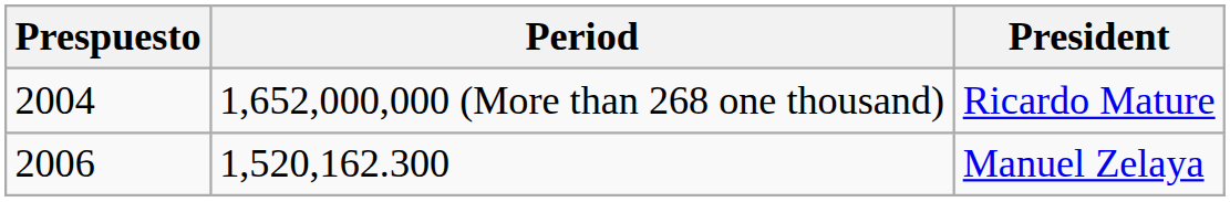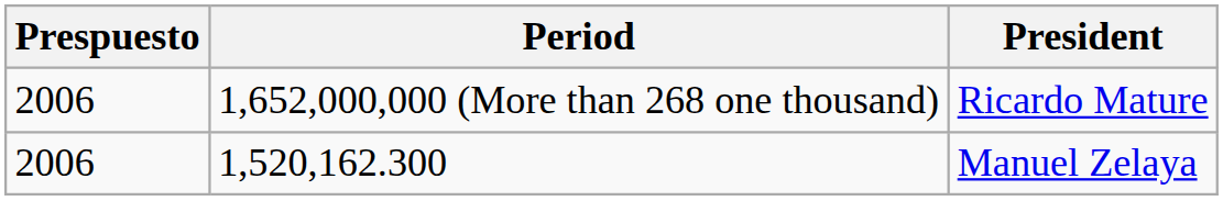1,652,000,000 (More than 268 one thousand) | Prespuesto: 2004 -> 2006
